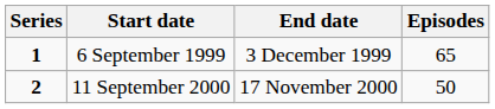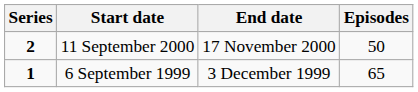rows swapped: 6 September 1999 <-> 11 September 2000
